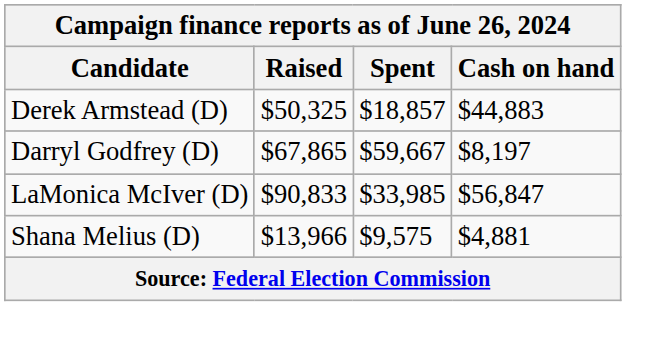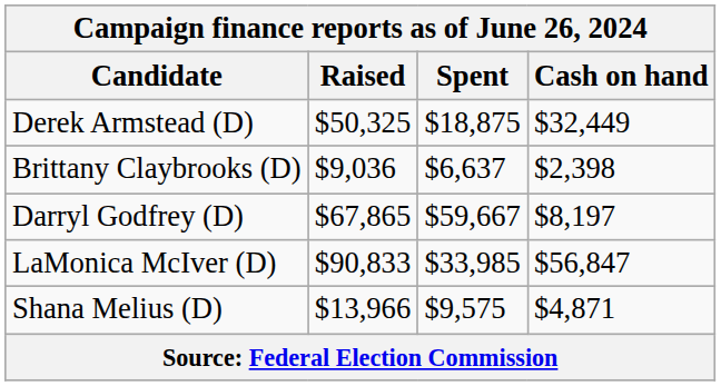Derek Armstead (D) | Spent: $18,857 -> $18,875
Derek Armstead (D) | Cash on hand: $44,883 -> $32,449
+ row: Brittany Claybrooks (D) | $9,036 | $6,637 | $2,398
Shana Melius (D) | Cash on hand: $4,881 -> $4,871
